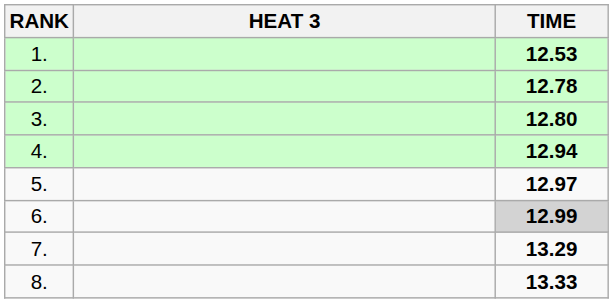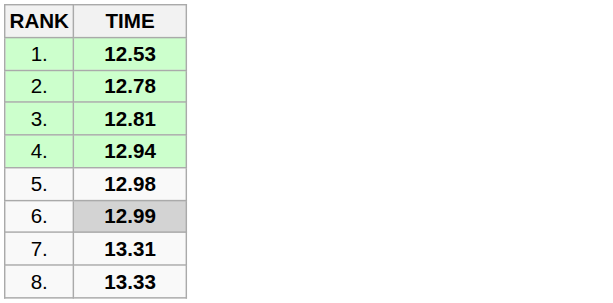- column: HEAT 3
3. | TIME: 12.80 -> 12.81
5. | TIME: 12.97 -> 12.98
7. | TIME: 13.29 -> 13.31
